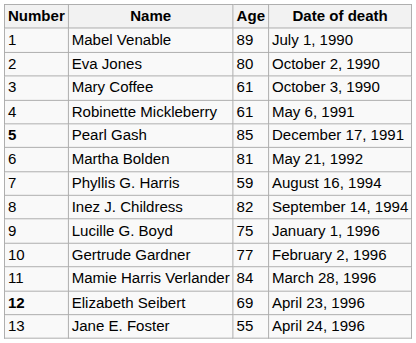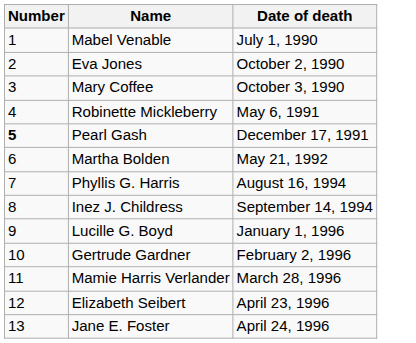- column: Age | 89 | 80 | 61 | 61 | 85 | 81 | 59 | 82 | 75 | 77 | 84 | 69 | 55
Elizabeth Seibert | Number: bold -> normal
